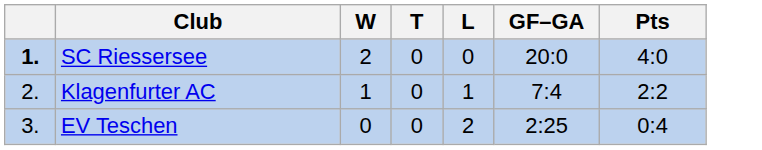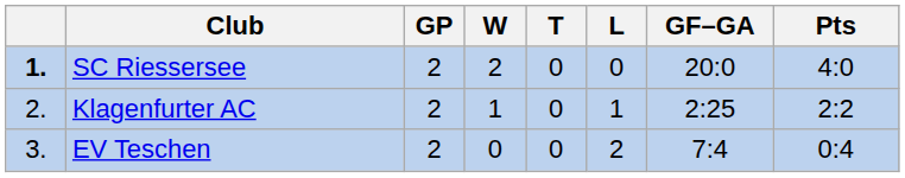+ column: GP | 2 | 2 | 2
Klagenfurter AC | GF–GA: 7:4 -> 2:25
EV Teschen | GF–GA: 2:25 -> 7:4
